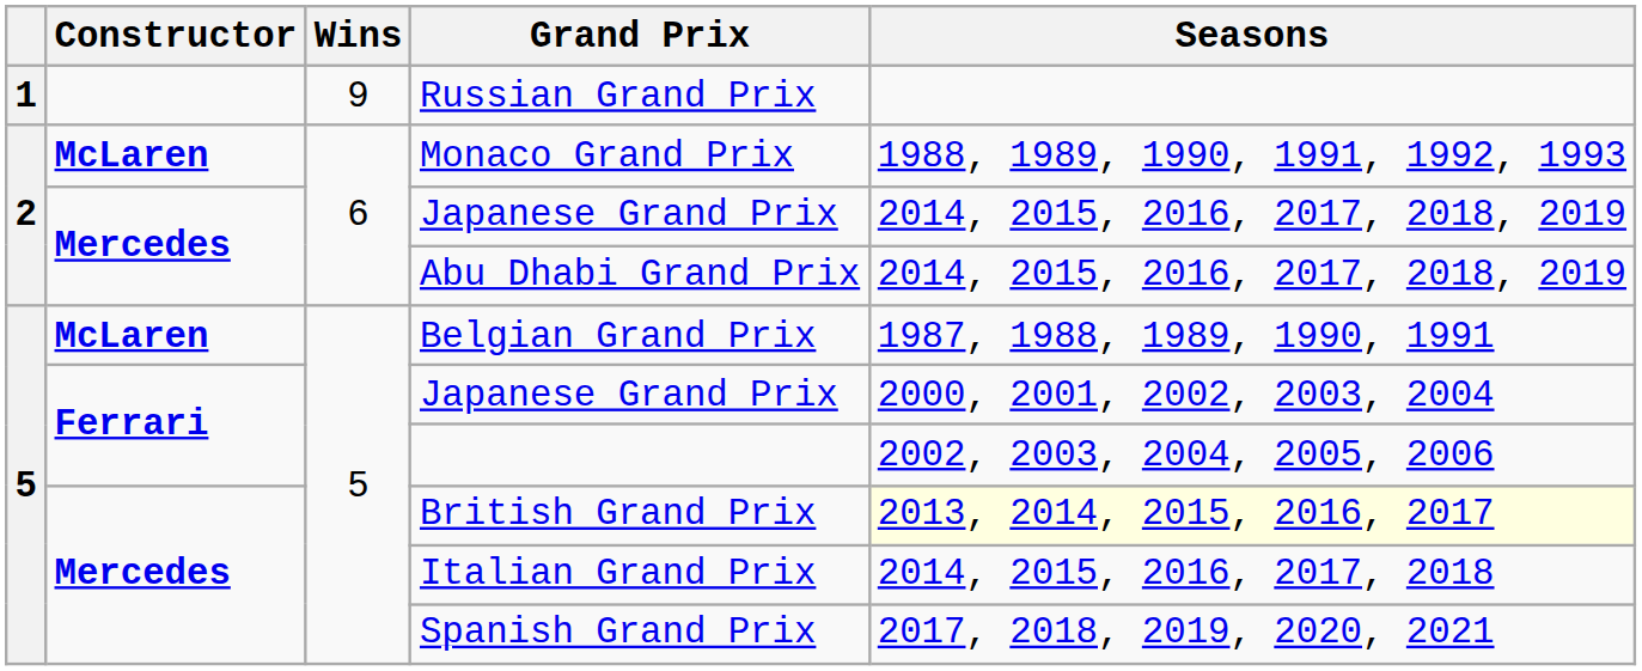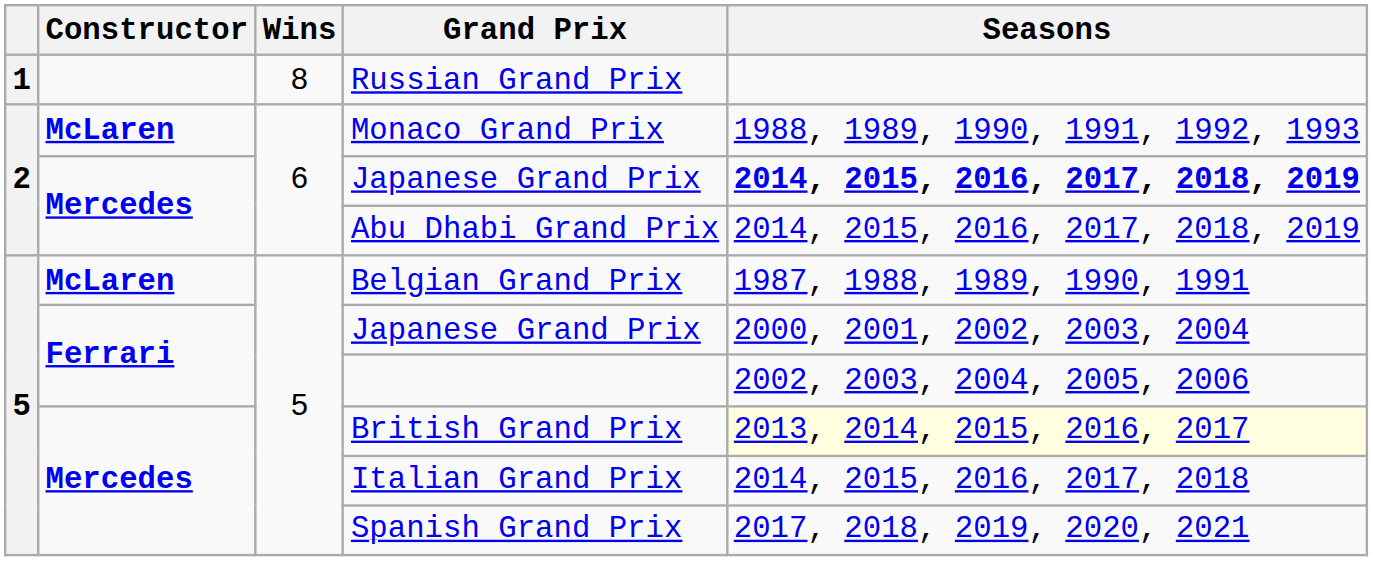Russian Grand Prix | Wins: 9 -> 8
Mercedes / Japanese Grand Prix | Seasons: normal -> bold
